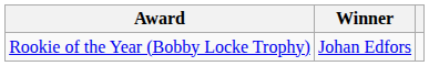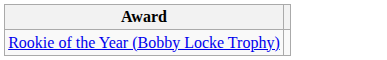- column: Winner | Johan Edfors
